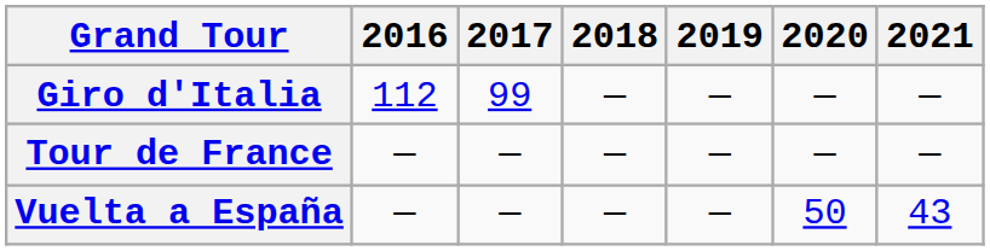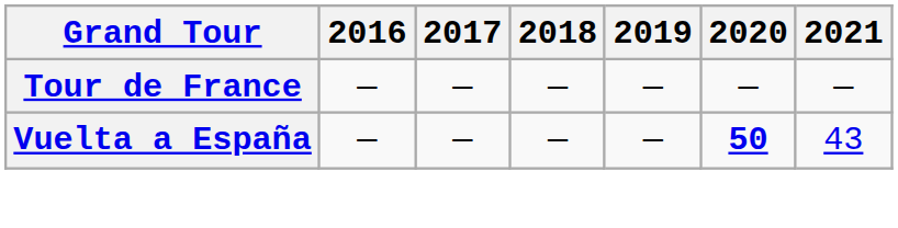- row: Giro d'Italia | 112 | 99 | — | — | — | —
Vuelta a España | 2020: normal -> bold
